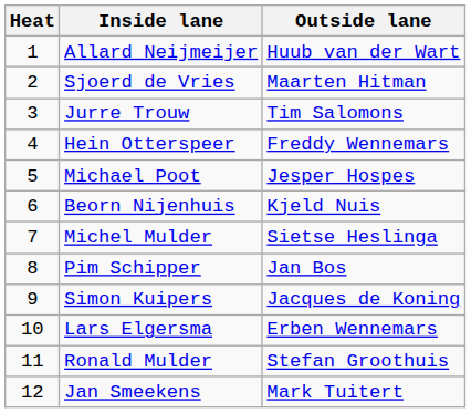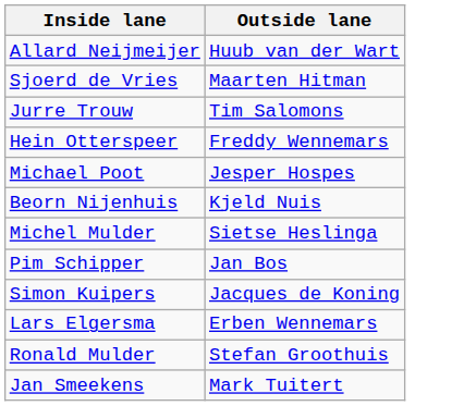- column: Heat | 1 | 2 | 3 | 4 | 5 | 6 | 7 | 8 | 9 | 10 | 11 | 12
